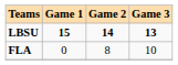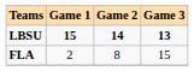FLA | Game 1: 0 -> 2
FLA | Game 3: 10 -> 15
